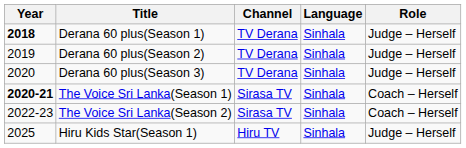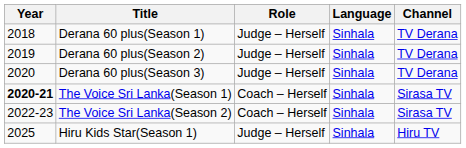columns swapped: Channel <-> Role
Derana 60 plus(Season 1) | Year: bold -> normal
